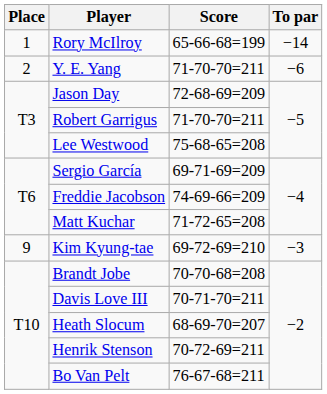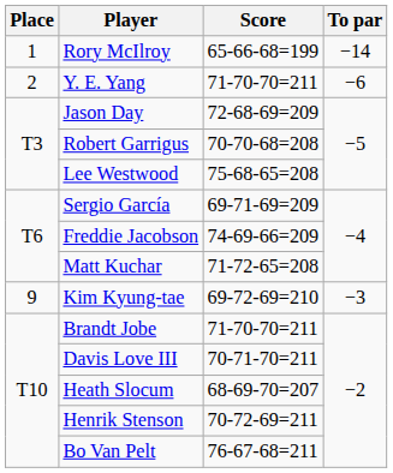Robert Garrigus | Score: 71-70-70=211 -> 70-70-68=208
Brandt Jobe | Score: 70-70-68=208 -> 71-70-70=211
